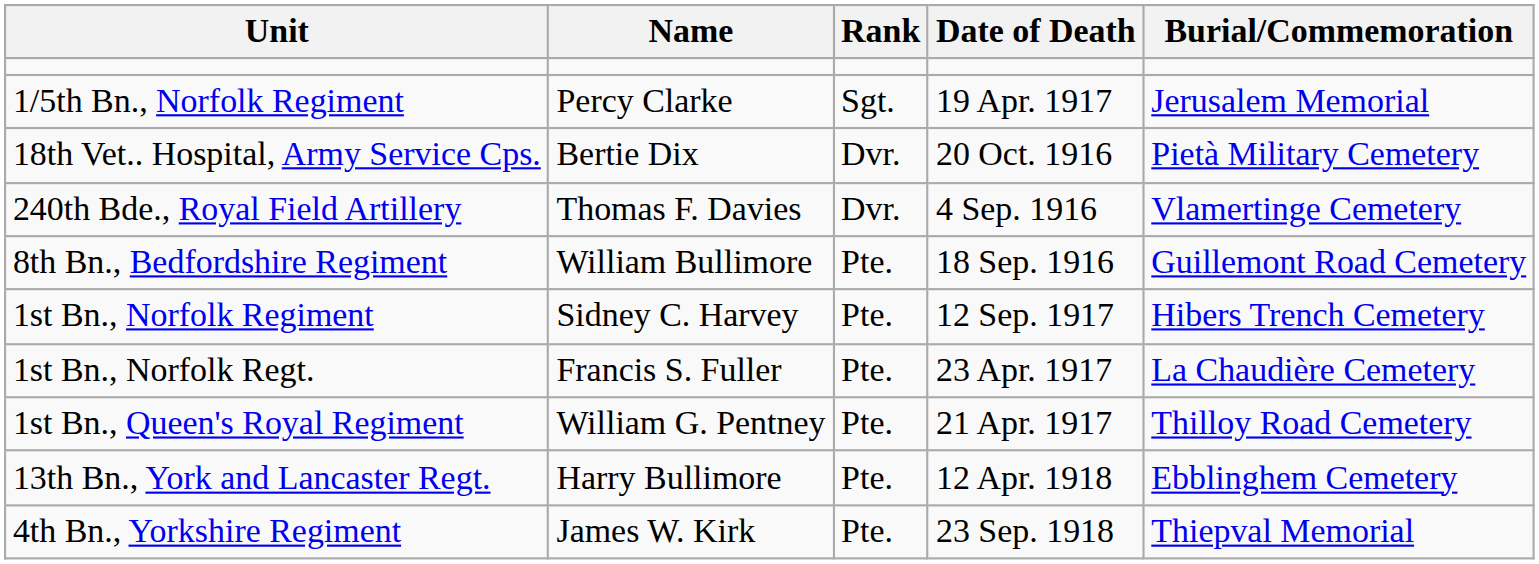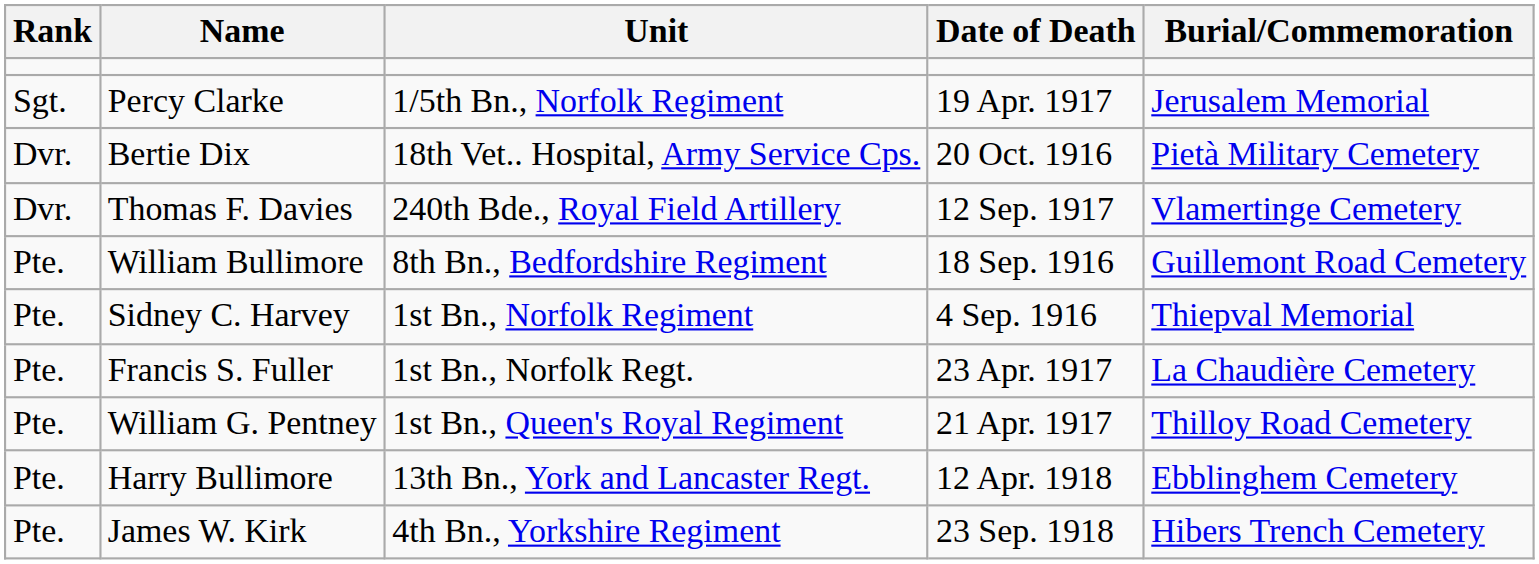columns swapped: Rank <-> Unit
Thomas F. Davies | Date of Death: 4 Sep. 1916 -> 12 Sep. 1917
Sidney C. Harvey | Date of Death: 12 Sep. 1917 -> 4 Sep. 1916
Sidney C. Harvey | Burial/Commemoration: Hibers Trench Cemetery -> Thiepval Memorial
James W. Kirk | Burial/Commemoration: Thiepval Memorial -> Hibers Trench Cemetery
